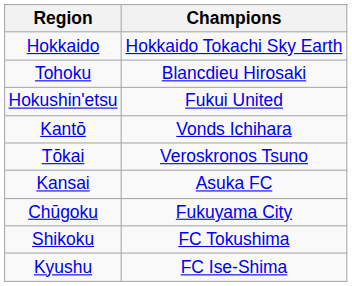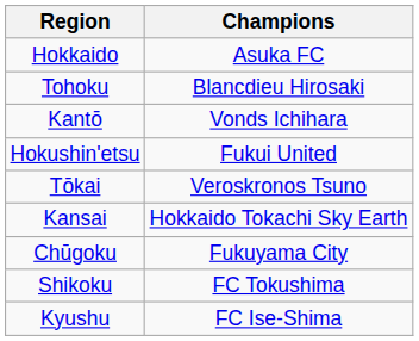Hokkaido | Champions: Hokkaido Tokachi Sky Earth -> Asuka FC
rows swapped: Kantō <-> Hokushin'etsu
Kansai | Champions: Asuka FC -> Hokkaido Tokachi Sky Earth
